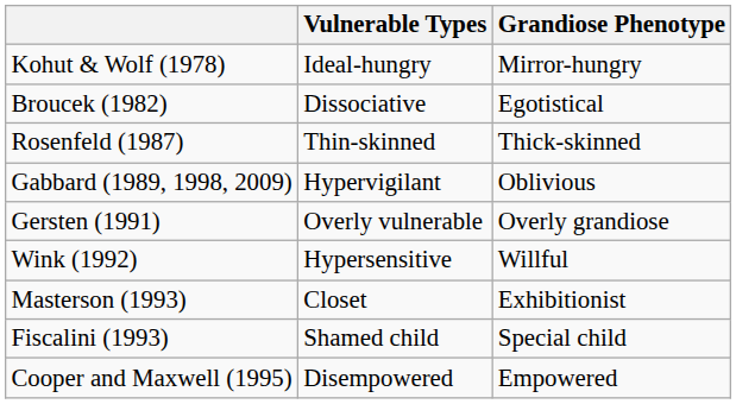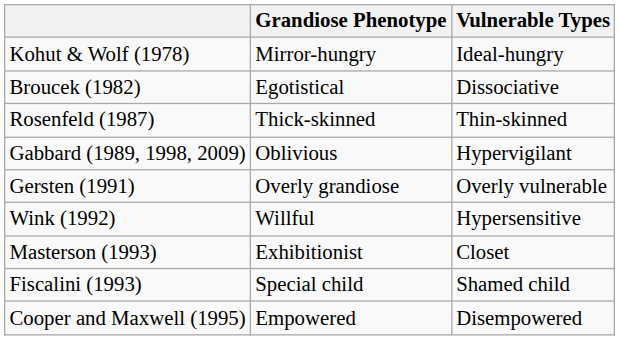columns swapped: Grandiose Phenotype <-> Vulnerable Types
